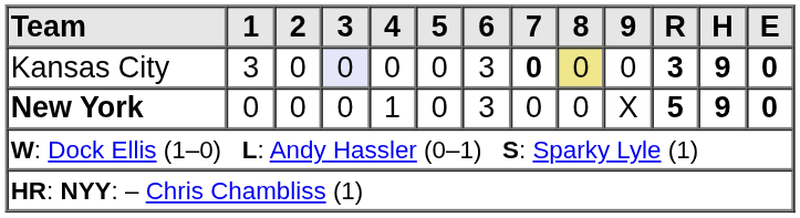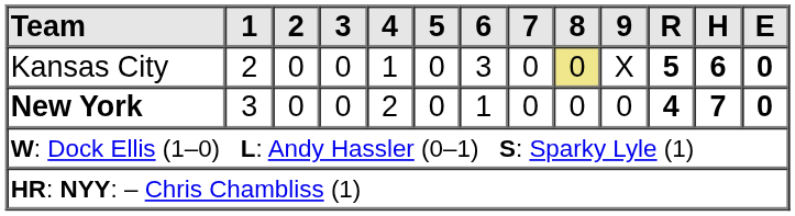Kansas City | 1: 3 -> 2
Kansas City | 3: lavender background -> no background
Kansas City | 4: 0 -> 1
Kansas City | 7: bold -> normal
Kansas City | 9: 0 -> X
Kansas City | R: 3 -> 5
Kansas City | H: 9 -> 6
New York | 1: 0 -> 3
New York | 4: 1 -> 2
New York | 6: 3 -> 1
New York | 9: X -> 0
New York | R: 5 -> 4
New York | H: 9 -> 7
